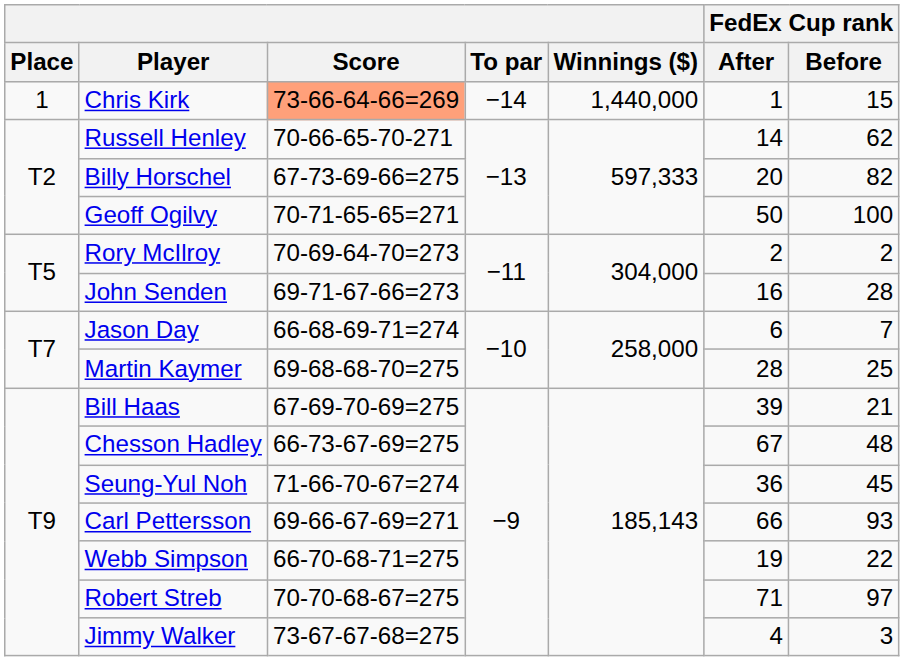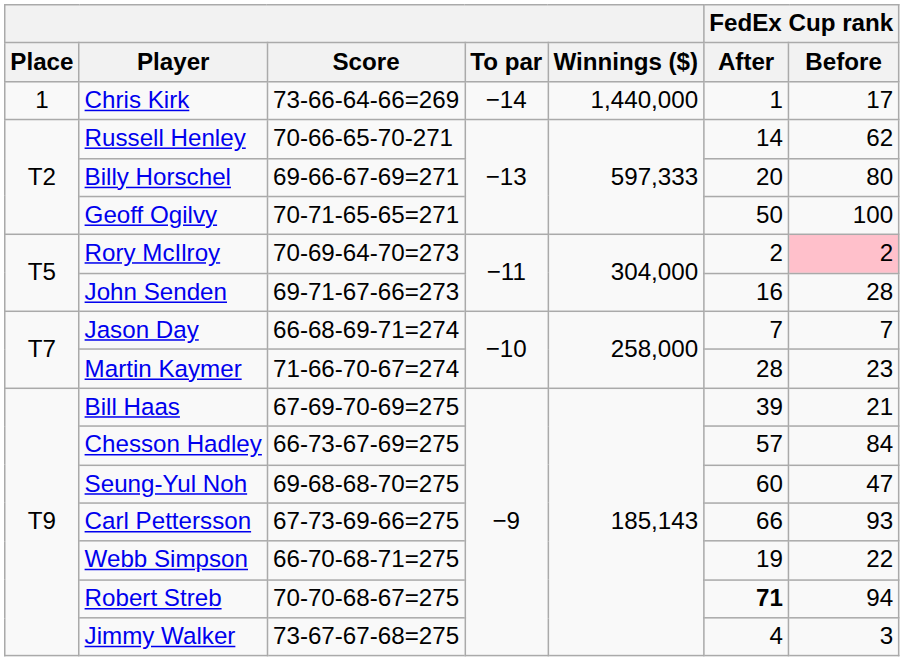Chris Kirk | Score: lightsalmon background -> no background
Chris Kirk | FedEx Cup rank / Before: 15 -> 17
Billy Horschel | Score: 67-73-69-66=275 -> 69-66-67-69=271
Billy Horschel | FedEx Cup rank / Before: 82 -> 80
Rory McIlroy | FedEx Cup rank / Before: no background -> pink background
Jason Day | FedEx Cup rank / After: 6 -> 7
Martin Kaymer | Score: 69-68-68-70=275 -> 71-66-70-67=274
Martin Kaymer | FedEx Cup rank / Before: 25 -> 23
Chesson Hadley | FedEx Cup rank / After: 67 -> 57
Chesson Hadley | FedEx Cup rank / Before: 48 -> 84
Seung-Yul Noh | Score: 71-66-70-67=274 -> 69-68-68-70=275
Seung-Yul Noh | FedEx Cup rank / After: 36 -> 60
Seung-Yul Noh | FedEx Cup rank / Before: 45 -> 47
Carl Pettersson | Score: 69-66-67-69=271 -> 67-73-69-66=275
Robert Streb | FedEx Cup rank / After: normal -> bold
Robert Streb | FedEx Cup rank / Before: 97 -> 94
